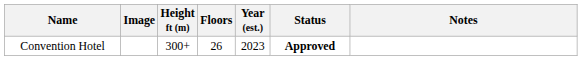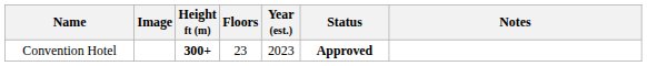Convention Hotel | Height ft (m): normal -> bold
Convention Hotel | Floors: 26 -> 23
